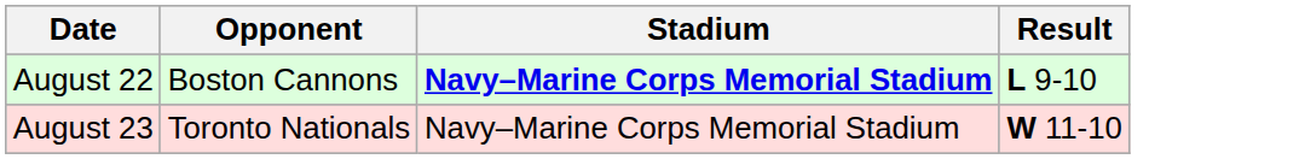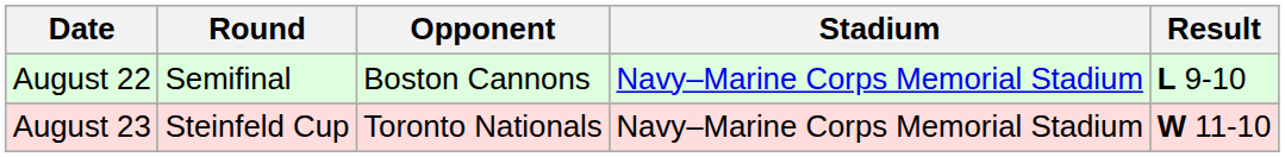+ column: Round | Semifinal | Steinfeld Cup
August 22 | Stadium: bold -> normal
